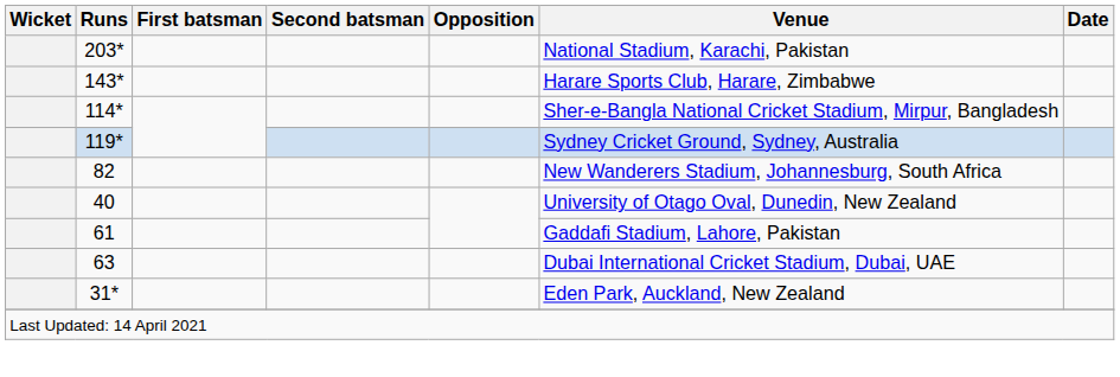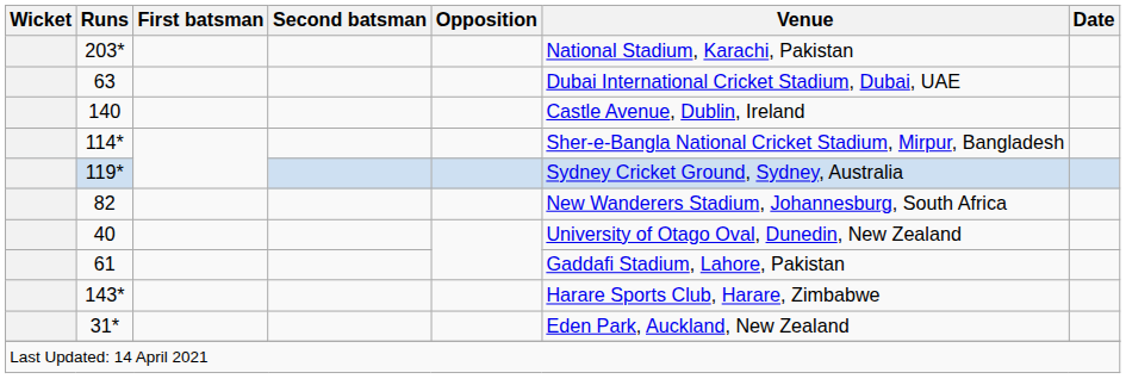rows swapped: 143* <-> 63
+ row: 140 | Castle Avenue, Dublin, Ireland
